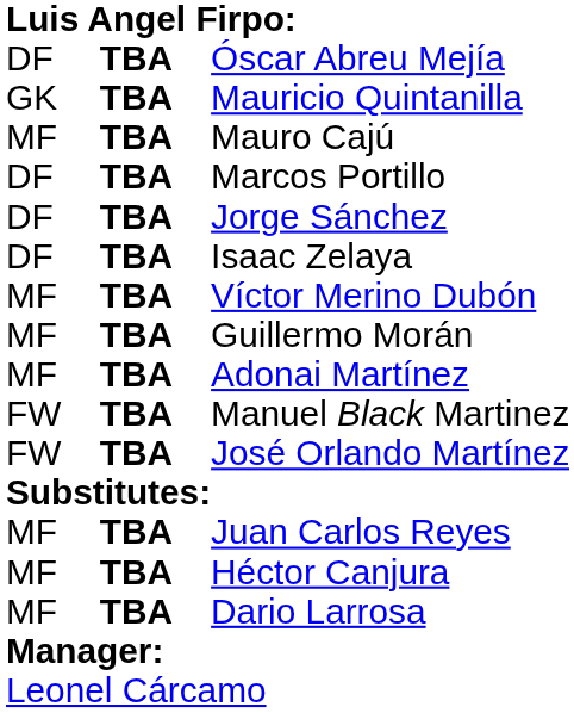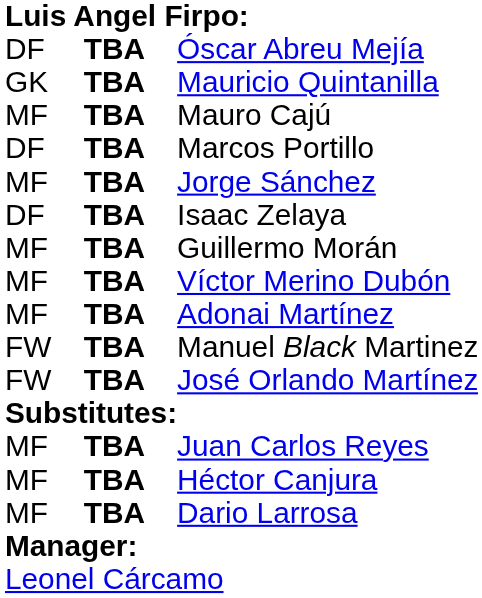Jorge Sánchez | column 1: DF -> MF
rows swapped: Guillermo Morán <-> Víctor Merino Dubón
